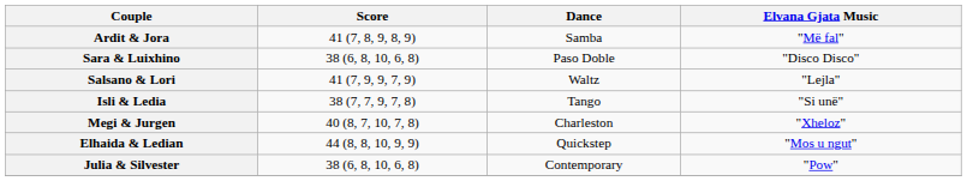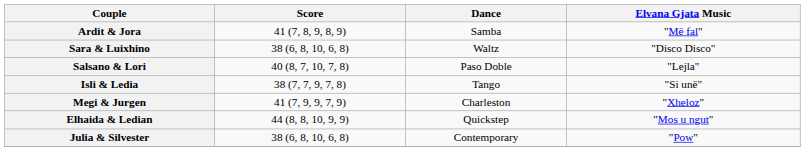Sara & Luixhino | Dance: Paso Doble -> Waltz
Salsano & Lori | Score: 41 (7, 9, 9, 7, 9) -> 40 (8, 7, 10, 7, 8)
Salsano & Lori | Dance: Waltz -> Paso Doble
Megi & Jurgen | Score: 40 (8, 7, 10, 7, 8) -> 41 (7, 9, 9, 7, 9)
